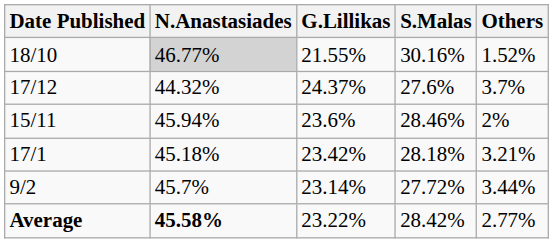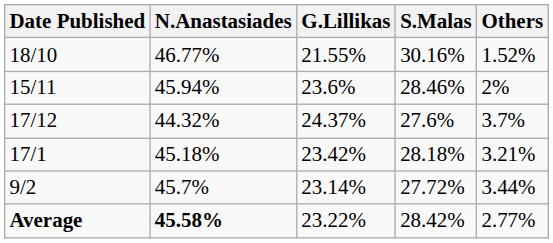18/10 | N.Anastasiades: lightgrey background -> no background
rows swapped: 15/11 <-> 17/12
